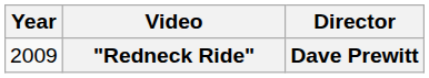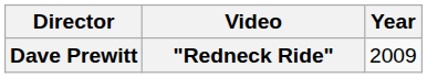columns swapped: Year <-> Director
